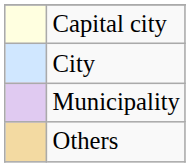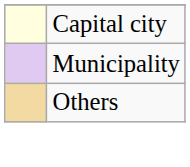- row: City
